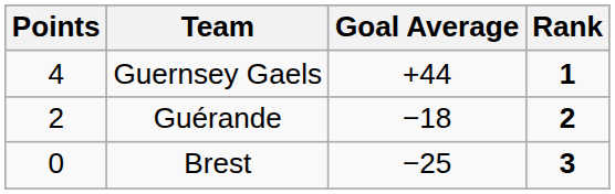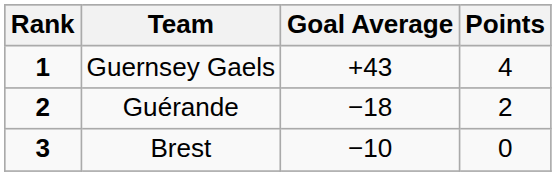columns swapped: Rank <-> Points
Guernsey Gaels | Goal Average: +44 -> +43
Brest | Goal Average: −25 -> −10
